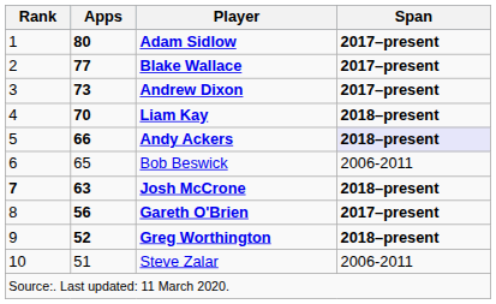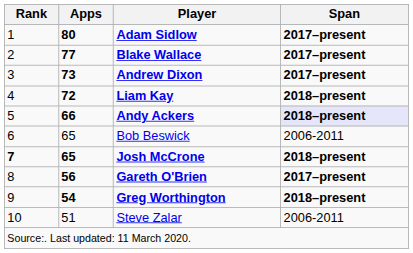Liam Kay | Apps: 70 -> 72
Josh McCrone | Apps: 63 -> 65
Greg Worthington | Apps: 52 -> 54
